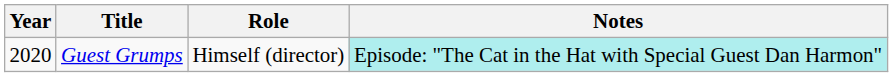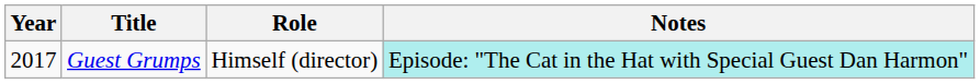Guest Grumps | Year: 2020 -> 2017
